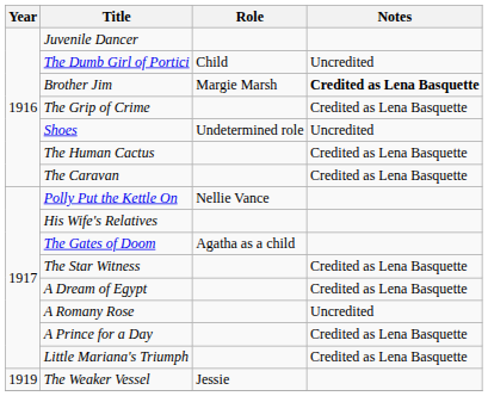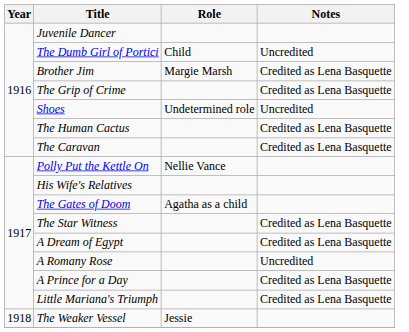Brother Jim | Notes: bold -> normal
The Weaker Vessel | Year: 1919 -> 1918
